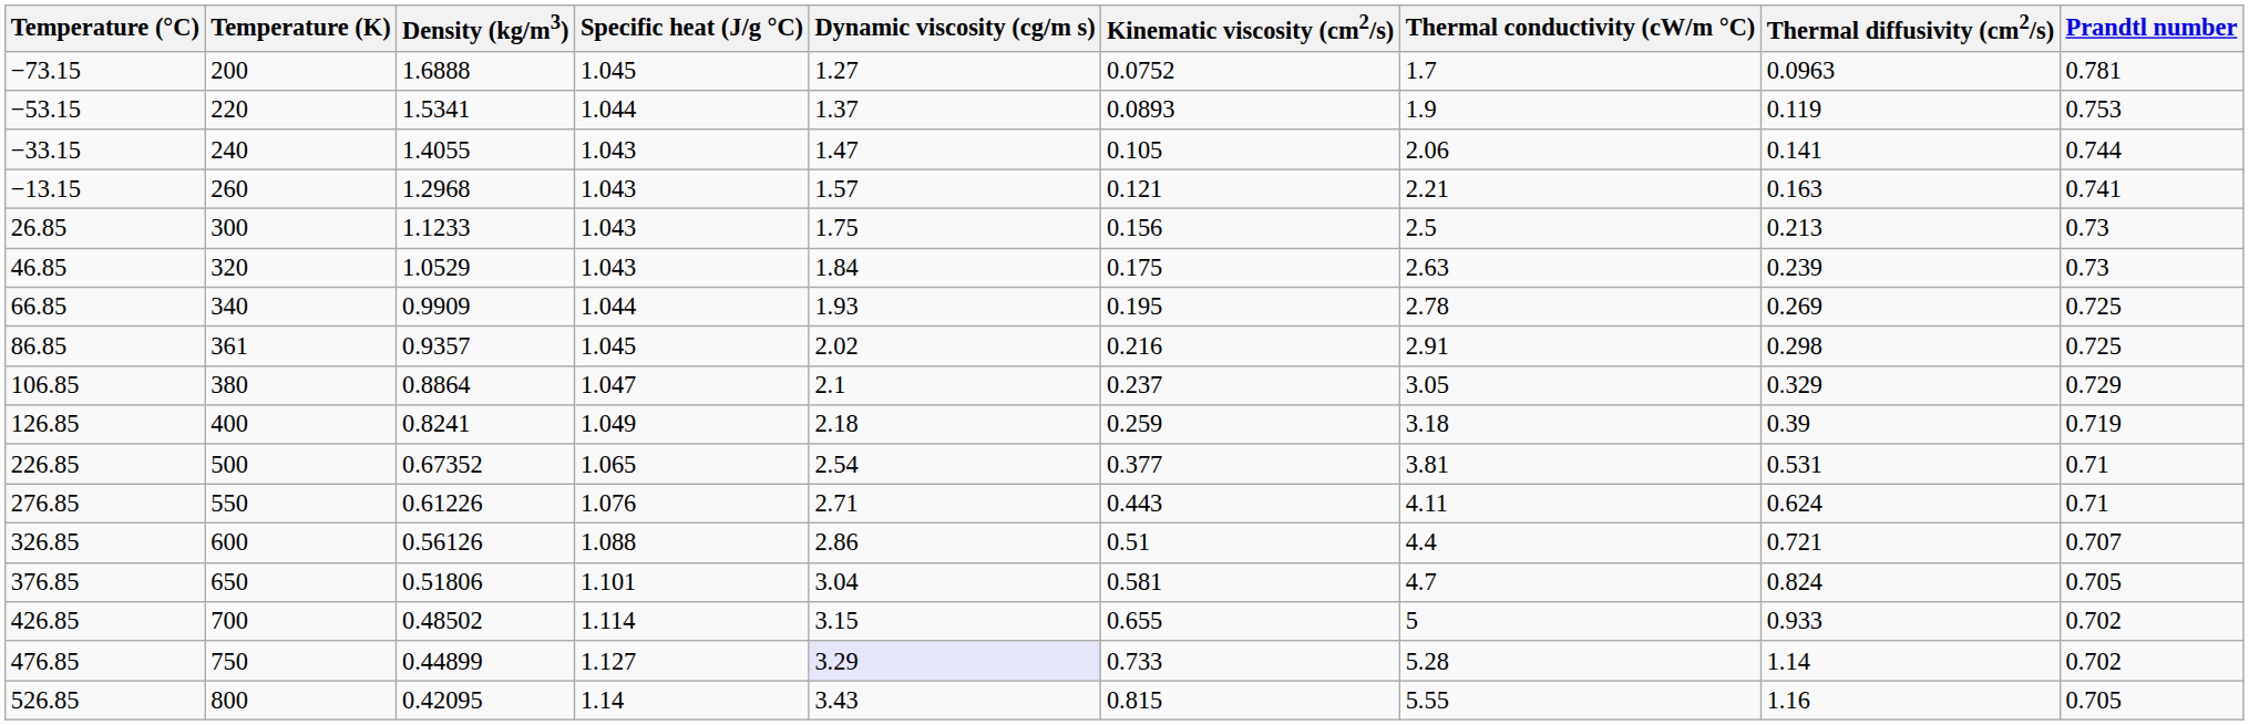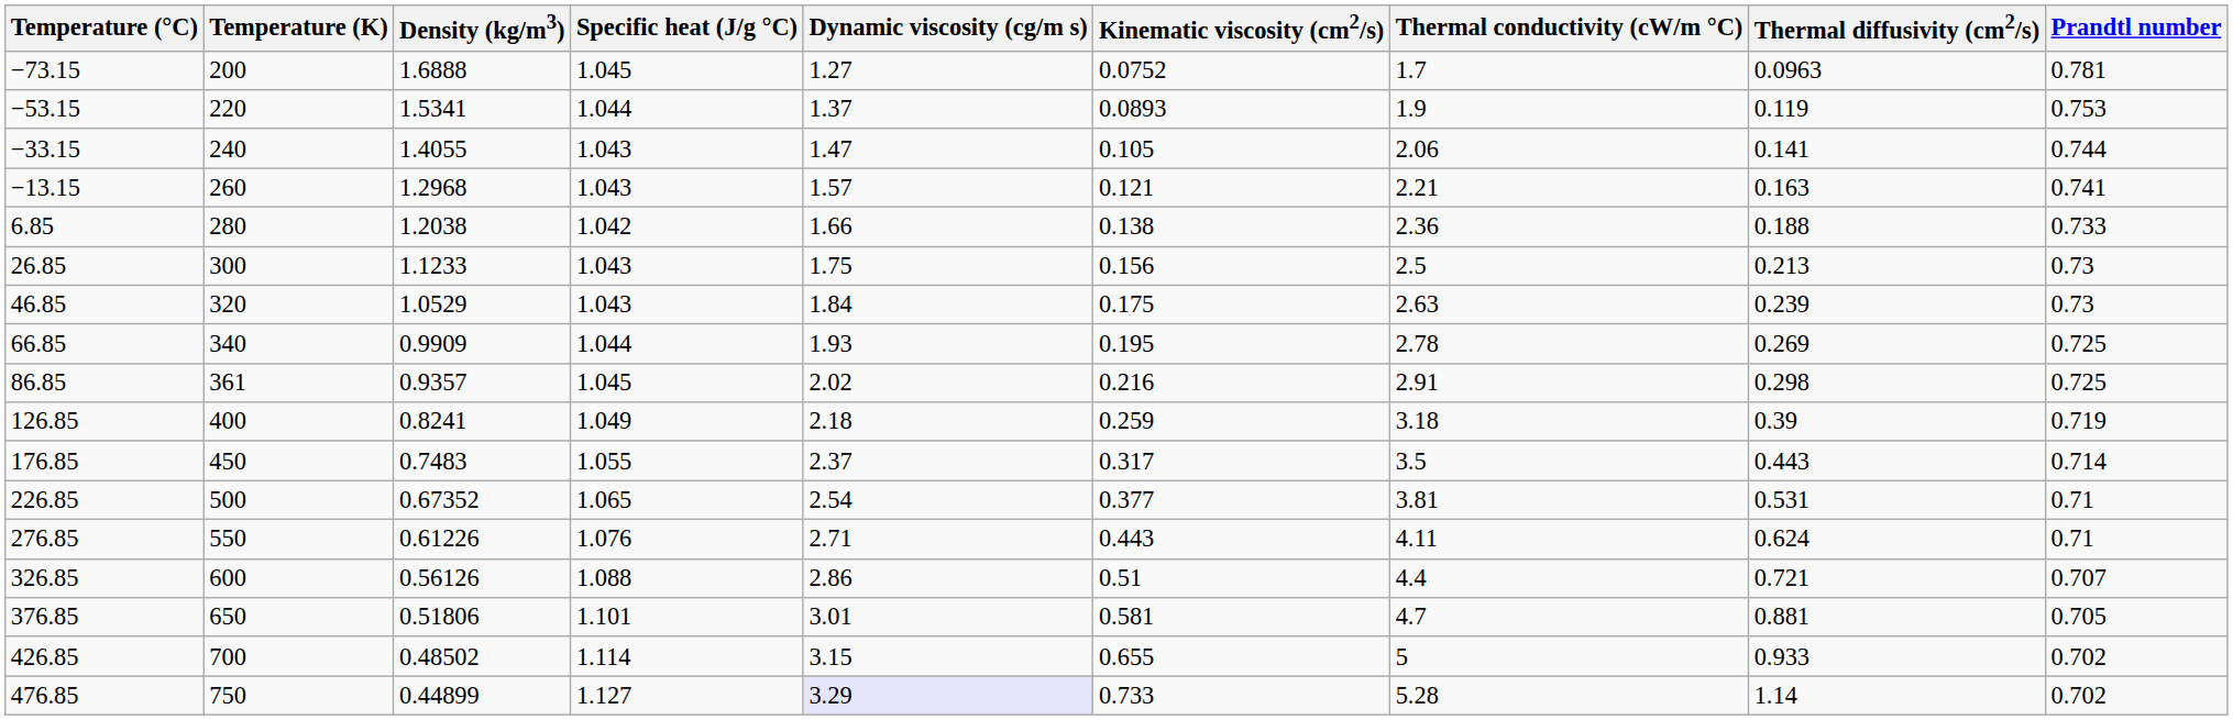+ row: 6.85 | 280 | 1.2038 | 1.042 | 1.66 | 0.138 | 2.36 | 0.188 | 0.733
- row: 106.85 | 380 | 0.8864 | 1.047 | 2.1 | 0.237 | 3.05 | 0.329 | 0.729
+ row: 176.85 | 450 | 0.7483 | 1.055 | 2.37 | 0.317 | 3.5 | 0.443 | 0.714
376.85 | Dynamic viscosity (cg/m s): 3.04 -> 3.01
376.85 | Thermal diffusivity (cm2/s): 0.824 -> 0.881
- row: 526.85 | 800 | 0.42095 | 1.14 | 3.43 | 0.815 | 5.55 | 1.16 | 0.705
